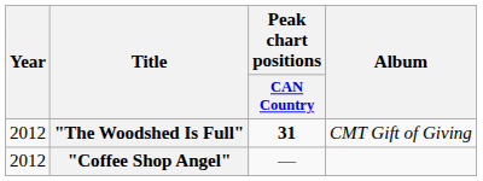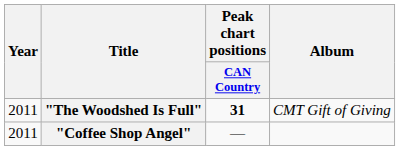"The Woodshed Is Full" | Year: 2012 -> 2011
"Coffee Shop Angel" | Year: 2012 -> 2011
